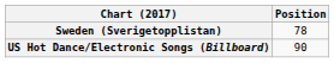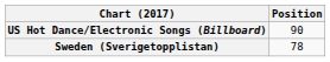rows swapped: Sweden (Sverigetopplistan) <-> US Hot Dance/Electronic Songs (Billboard)
